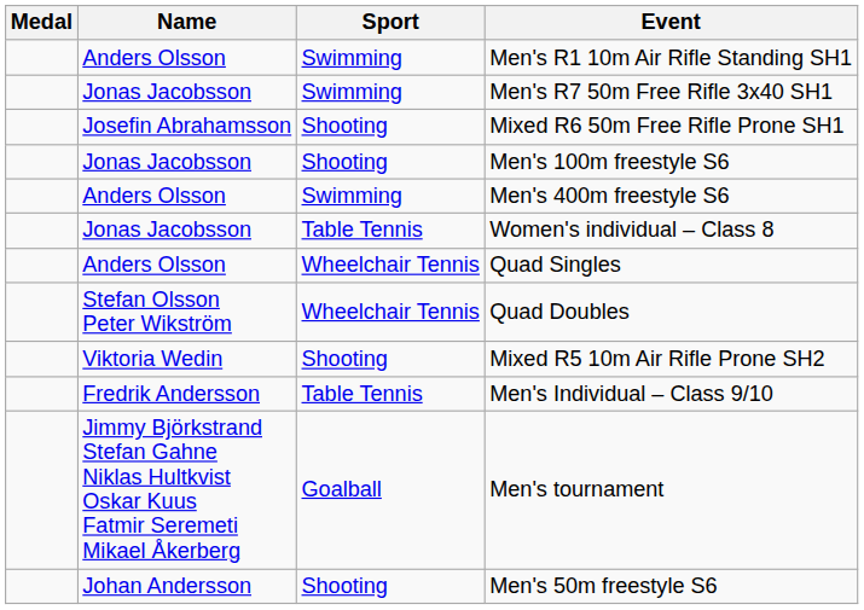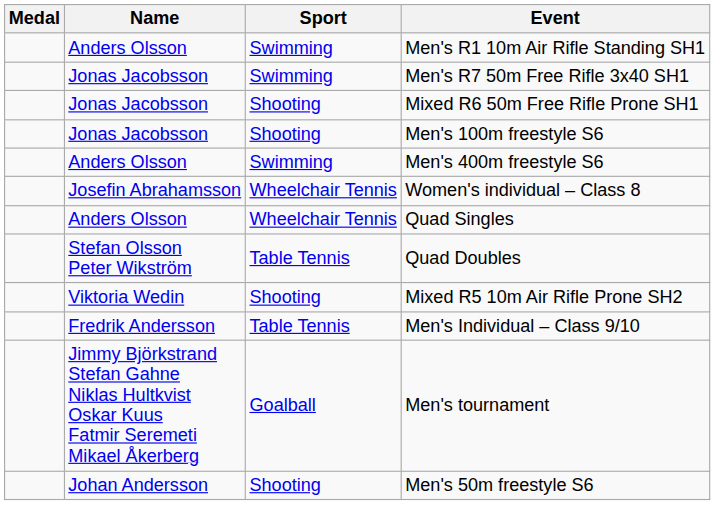Mixed R6 50m Free Rifle Prone SH1 | Name: Josefin Abrahamsson -> Jonas Jacobsson
Women's individual – Class 8 | Name: Jonas Jacobsson -> Josefin Abrahamsson
Women's individual – Class 8 | Sport: Table Tennis -> Wheelchair Tennis
Quad Doubles | Sport: Wheelchair Tennis -> Table Tennis
